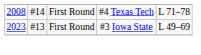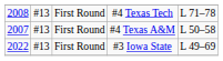#4 Texas Tech | column 2: #14 -> #13
+ row: 2007 | #13 | First Round | #4 Texas A&M | L 50–58
#3 Iowa State | column 1: 2023 -> 2022
